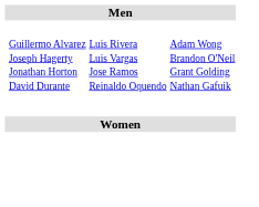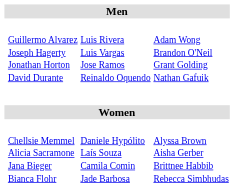+ row: Chellsie Memmel Alicia Sacramone Jana Bieger Bianca Flohr | Daniele Hypólito Laís Souza Camila Comin Jade Barbosa | Alyssa Brown Aisha Gerber Brittnee Habbib Rebecca Simbhudas
